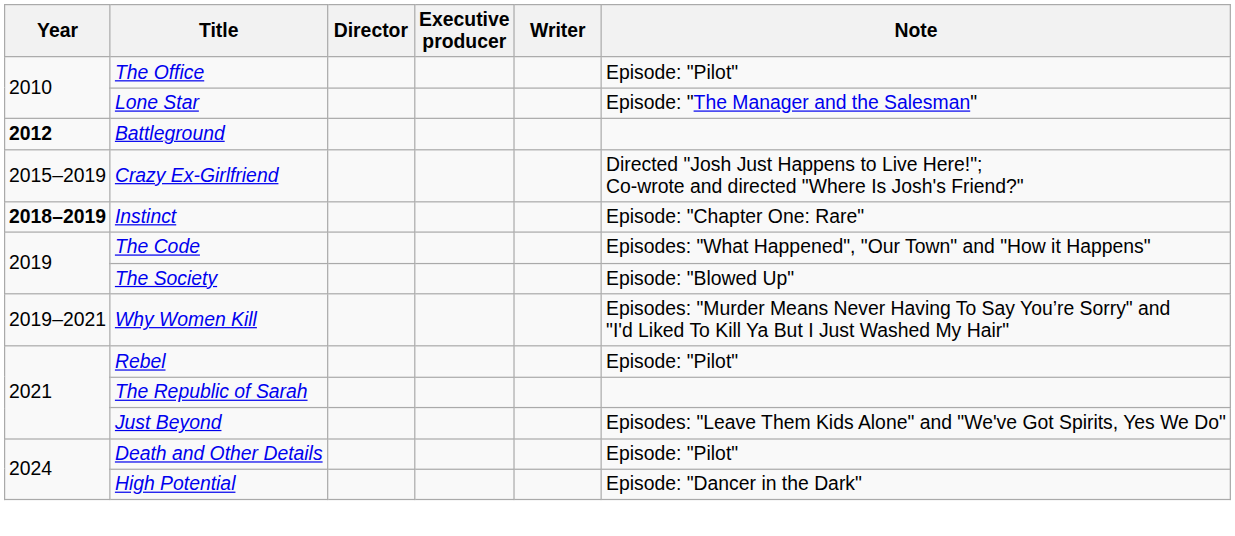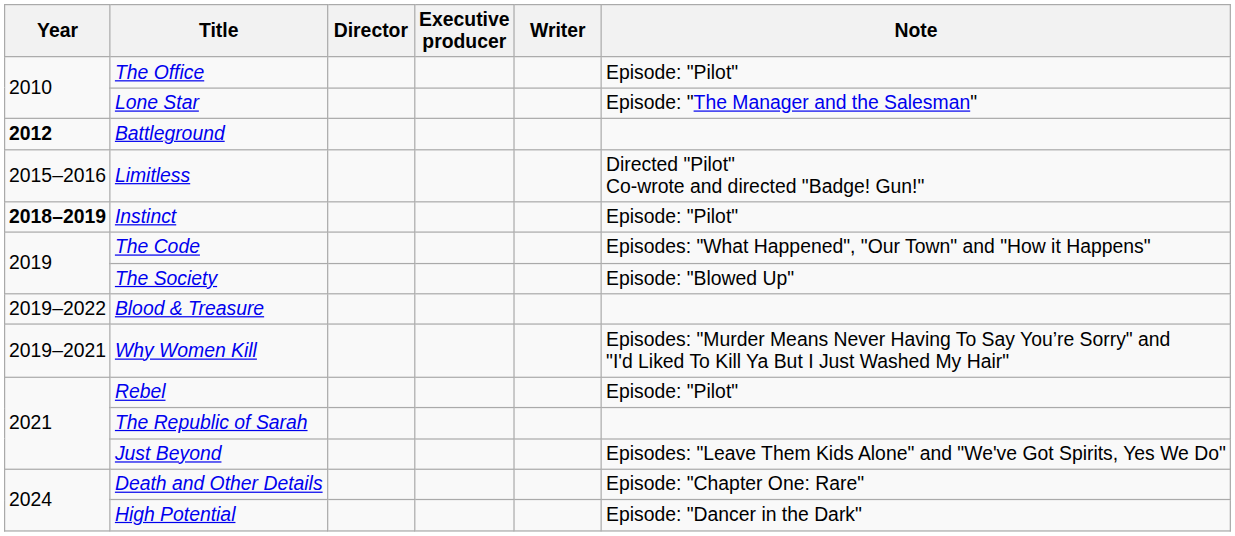+ row: 2015–2016 | Limitless | Directed "Pilot" Co-wrote and directed "Badge! Gun!"
- row: 2015–2019 | Crazy Ex-Girlfriend | Directed "Josh Just Happens to Live Here!"; Co-wrote and directed "Where Is Josh's Friend?"
Instinct | Note: Episode: "Chapter One: Rare" -> Episode: "Pilot"
+ row: 2019–2022 | Blood & Treasure
Death and Other Details | Note: Episode: "Pilot" -> Episode: "Chapter One: Rare"
